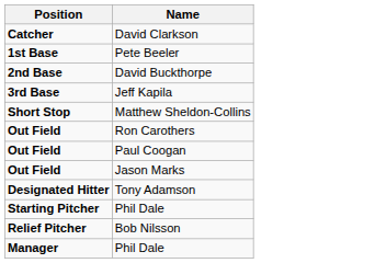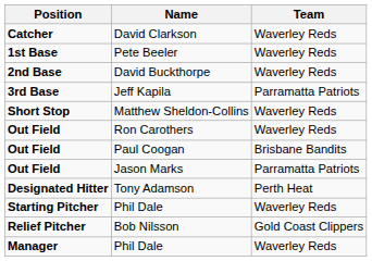+ column: Team | Waverley Reds | Waverley Reds | Waverley Reds | Parramatta Patriots | Waverley Reds | Waverley Reds | Brisbane Bandits | Parramatta Patriots | Perth Heat | Waverley Reds | Gold Coast Clippers | Waverley Reds
